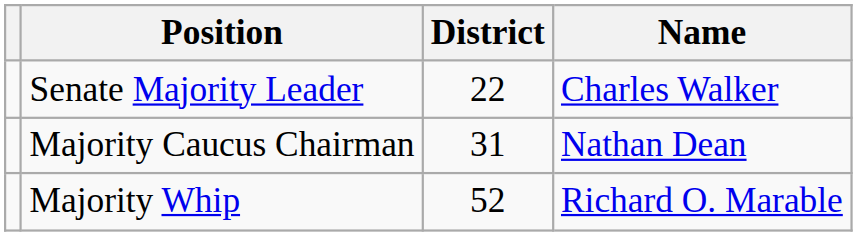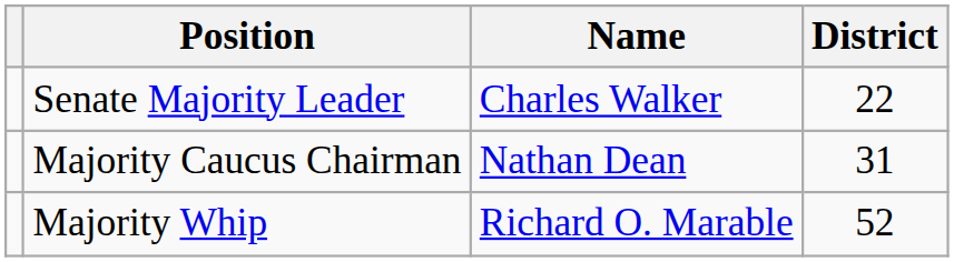columns swapped: Name <-> District
